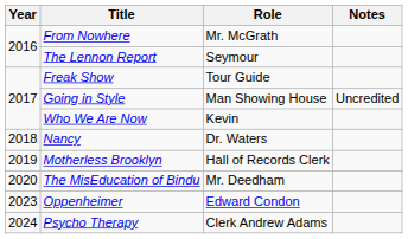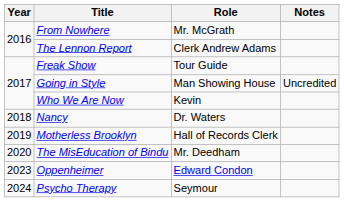The Lennon Report | Role: Seymour -> Clerk Andrew Adams
Psycho Therapy | Role: Clerk Andrew Adams -> Seymour
